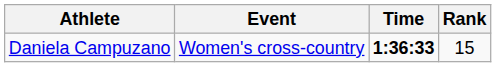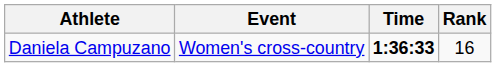Daniela Campuzano | Rank: 15 -> 16
